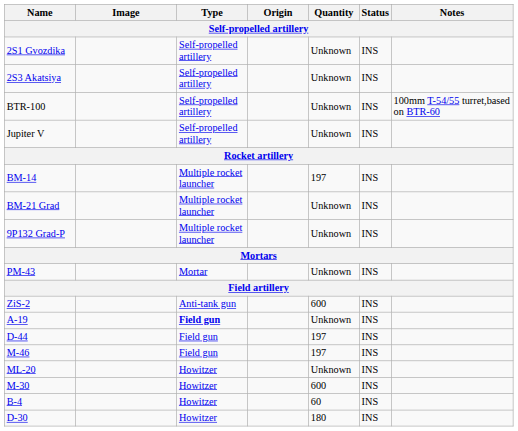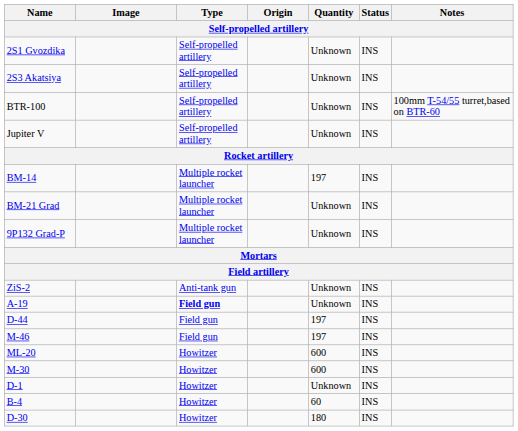- row: PM-43 | Mortar | Unknown | INS
ZiS-2 | Quantity: 600 -> Unknown
ML-20 | Quantity: Unknown -> 600
+ row: D-1 | Howitzer | Unknown | INS
